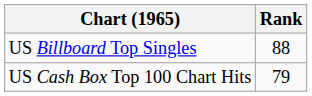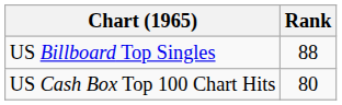US Cash Box Top 100 Chart Hits | Rank: 79 -> 80
